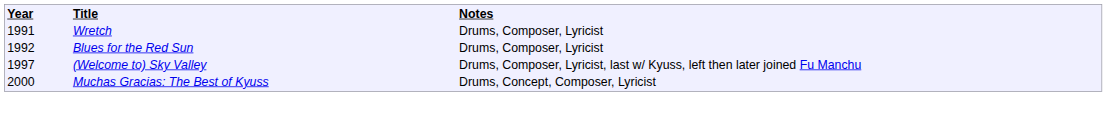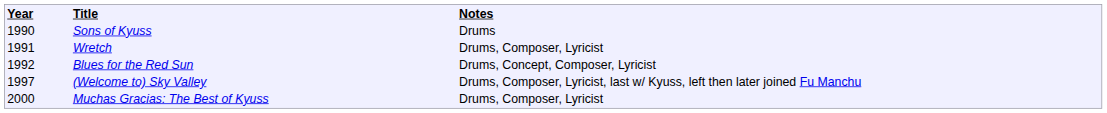+ row: 1990 | Sons of Kyuss | Drums
Blues for the Red Sun | column 3: Drums, Composer, Lyricist -> Drums, Concept, Composer, Lyricist
Muchas Gracias: The Best of Kyuss | column 3: Drums, Concept, Composer, Lyricist -> Drums, Composer, Lyricist
